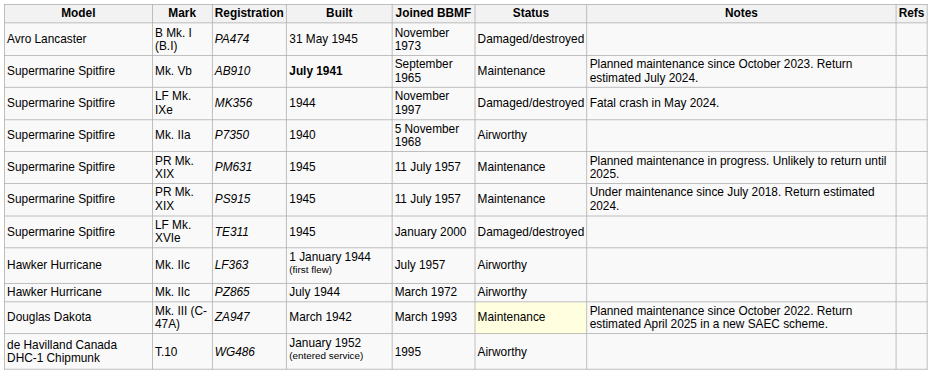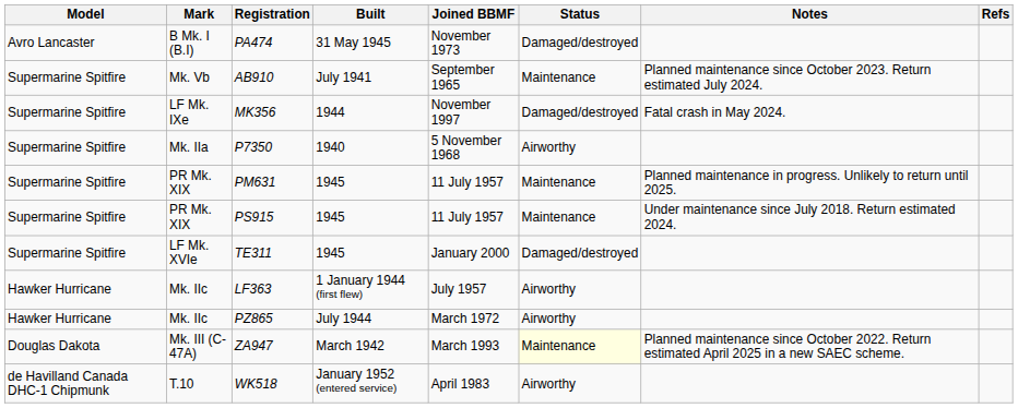AB910 | Built: bold -> normal
+ row: de Havilland Canada DHC-1 Chipmunk | T.10 | WK518 | January 1952 (entered service) | April 1983 | Airworthy
- row: de Havilland Canada DHC-1 Chipmunk | T.10 | WG486 | January 1952 (entered service) | 1995 | Airworthy
